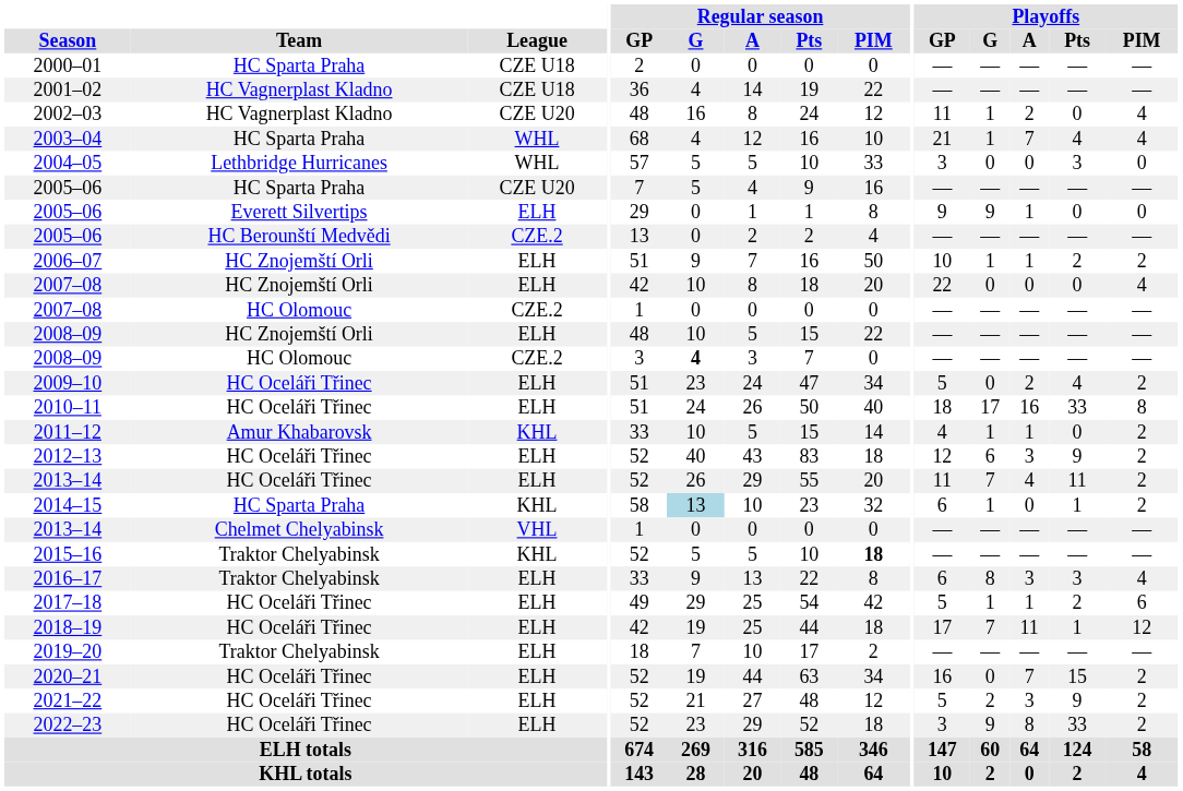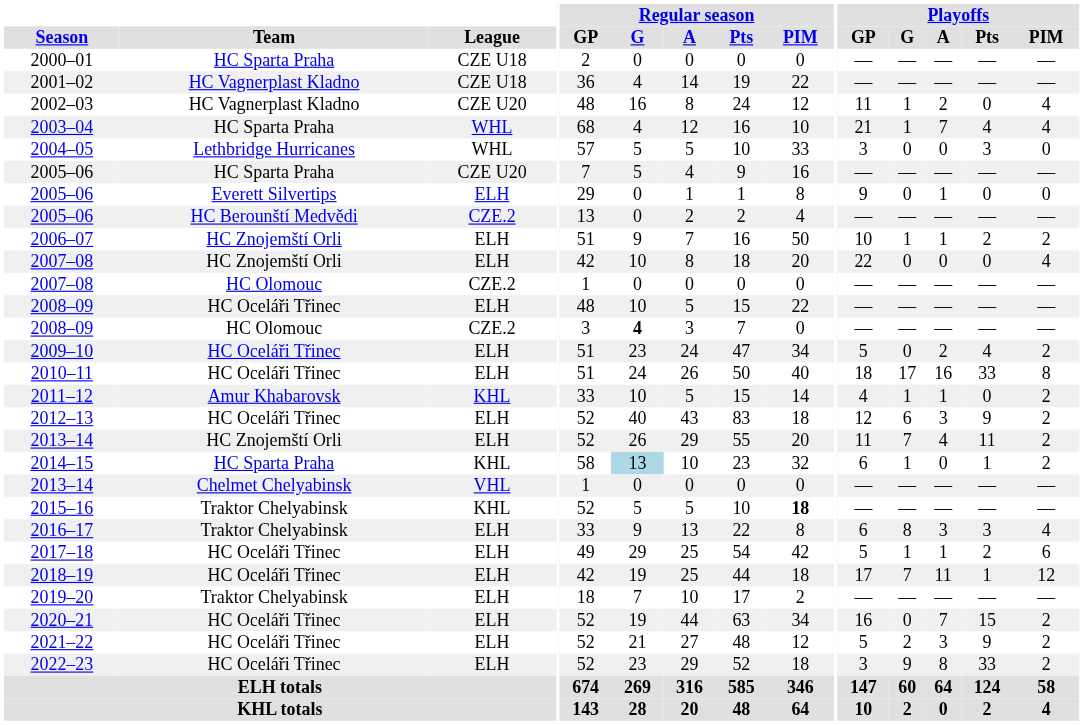2005–06 / ELH | Playoffs / G: 9 -> 0
2008–09 / ELH | Team: HC Znojemští Orli -> HC Oceláři Třinec
2013–14 / ELH | Team: HC Oceláři Třinec -> HC Znojemští Orli
